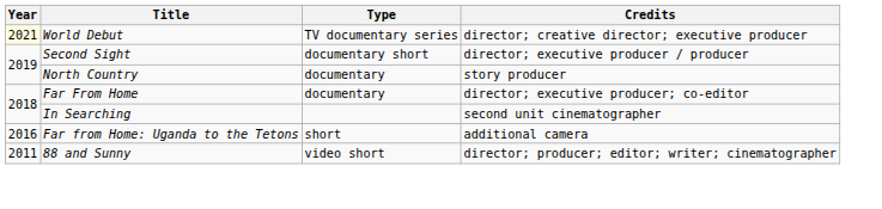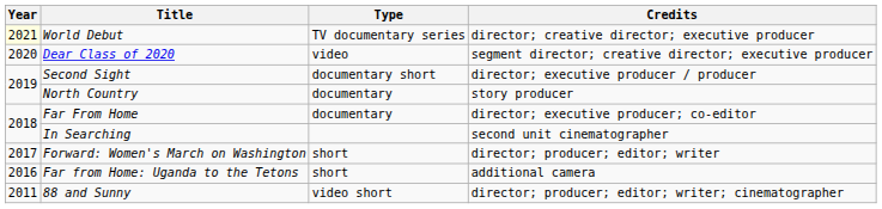+ row: 2020 | Dear Class of 2020 | video | segment director; creative director; executive producer
+ row: 2017 | Forward: Women's March on Washington | short | director; producer; editor; writer
